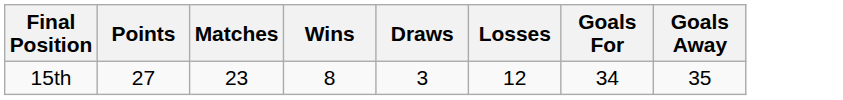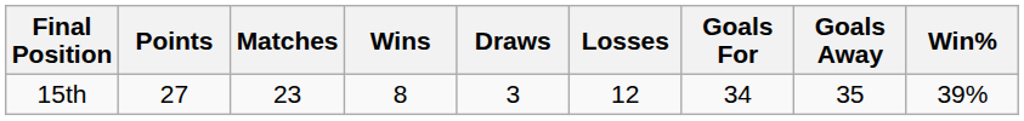+ column: Win% | 39%
